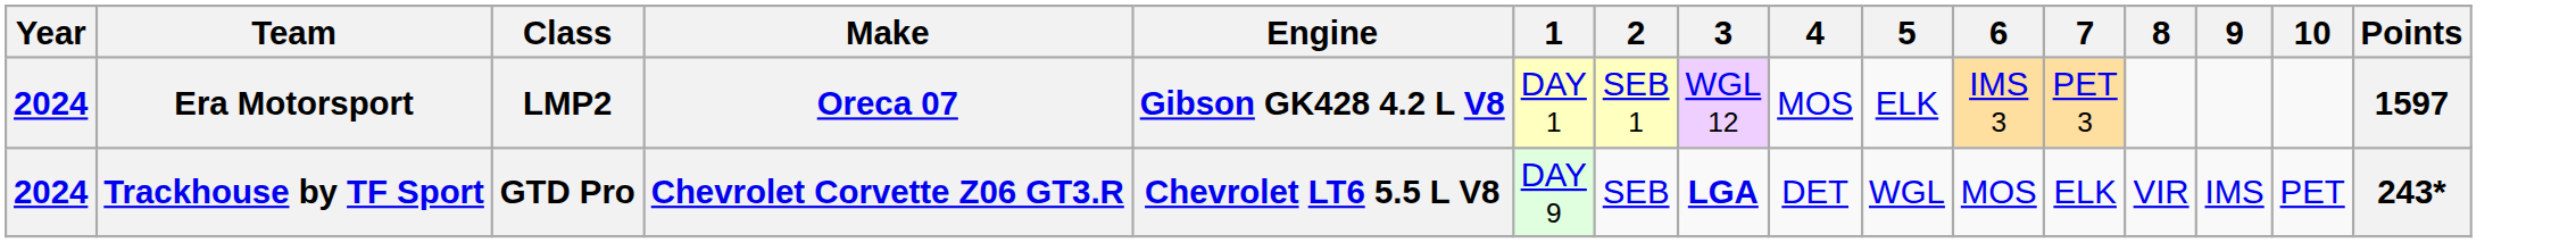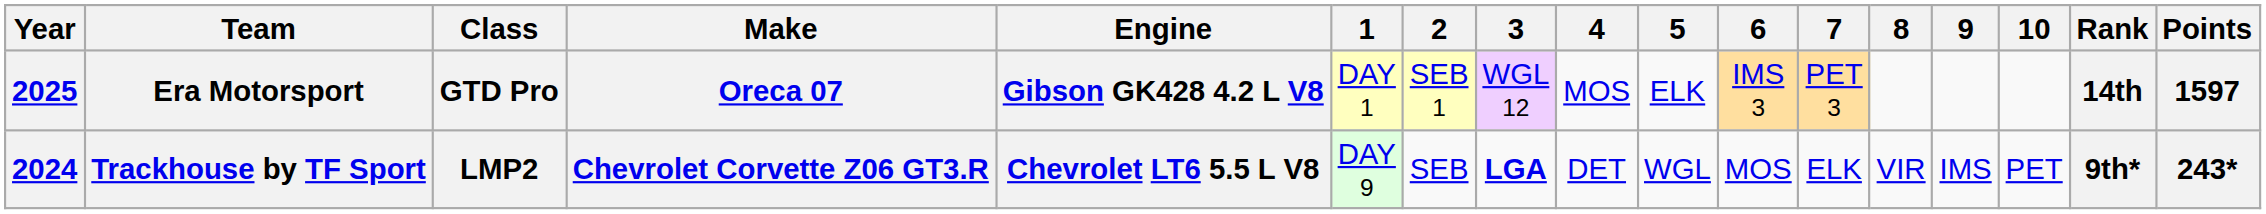+ column: Rank | 14th | 9th*
Era Motorsport | Year: 2024 -> 2025
Era Motorsport | Class: LMP2 -> GTD Pro
Trackhouse by TF Sport | Class: GTD Pro -> LMP2
